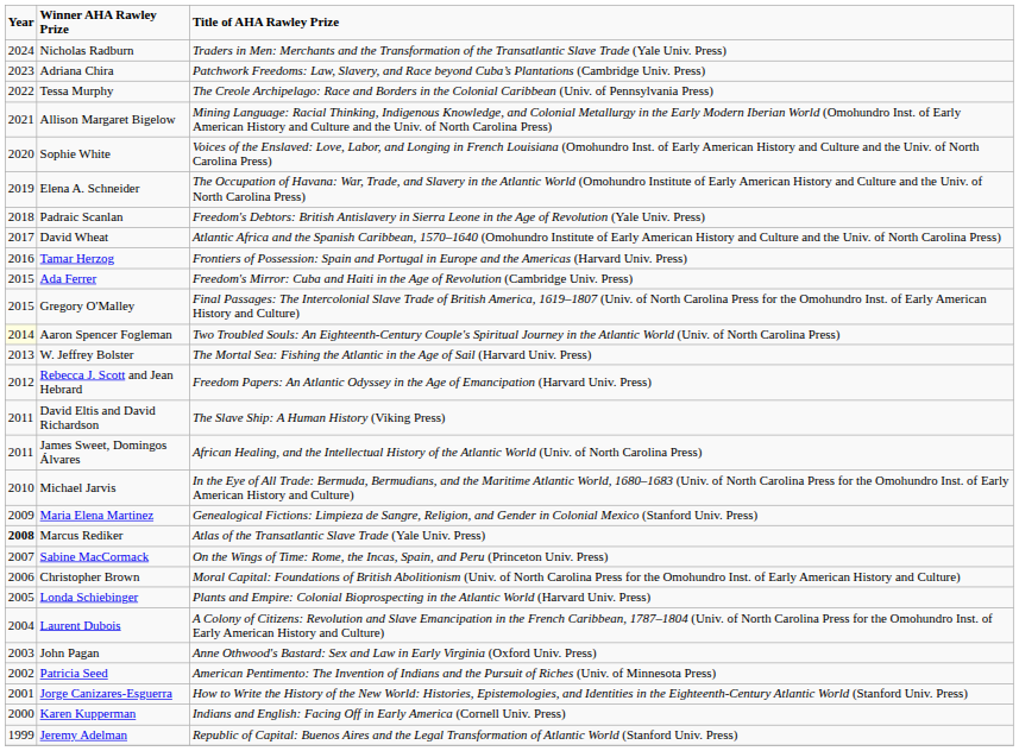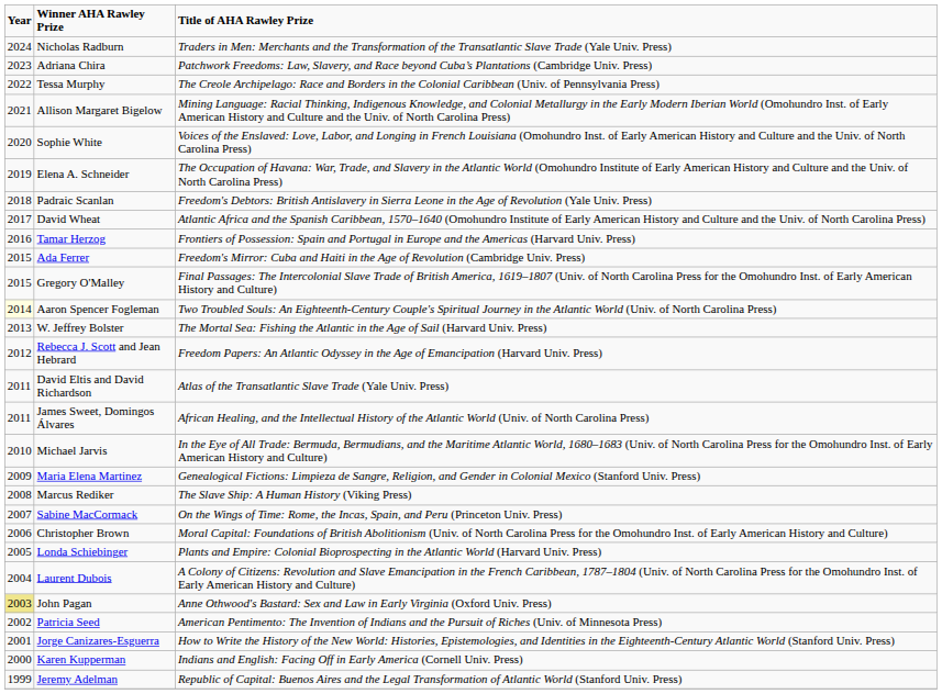David Eltis and David Richardson | Title of AHA Rawley Prize: The Slave Ship: A Human History (Viking Press) -> Atlas of the Transatlantic Slave Trade (Yale Univ. Press)
Marcus Rediker | Year: bold -> normal
Marcus Rediker | Title of AHA Rawley Prize: Atlas of the Transatlantic Slave Trade (Yale Univ. Press) -> The Slave Ship: A Human History (Viking Press)
John Pagan | Year: no background -> khaki background
